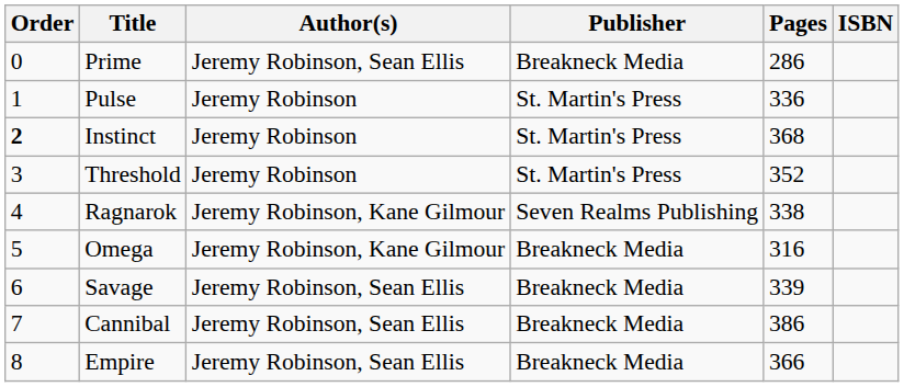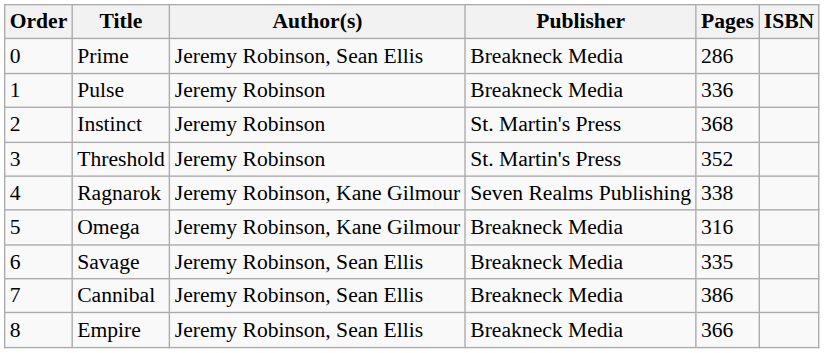Pulse | Publisher: St. Martin's Press -> Breakneck Media
Instinct | Order: bold -> normal
Savage | Pages: 339 -> 335
